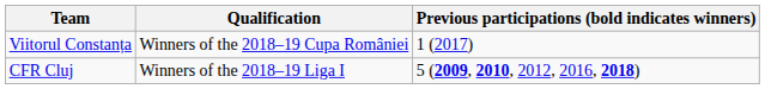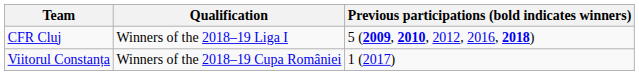rows swapped: CFR Cluj <-> Viitorul Constanța
